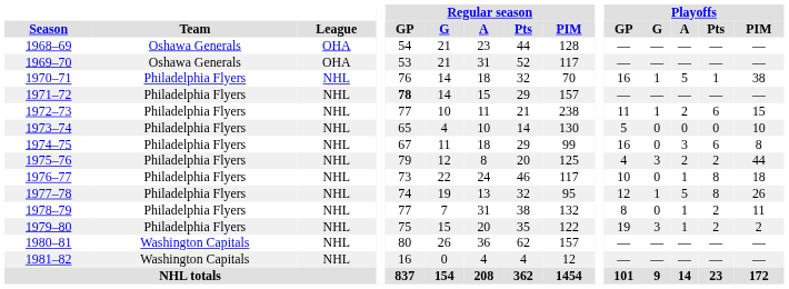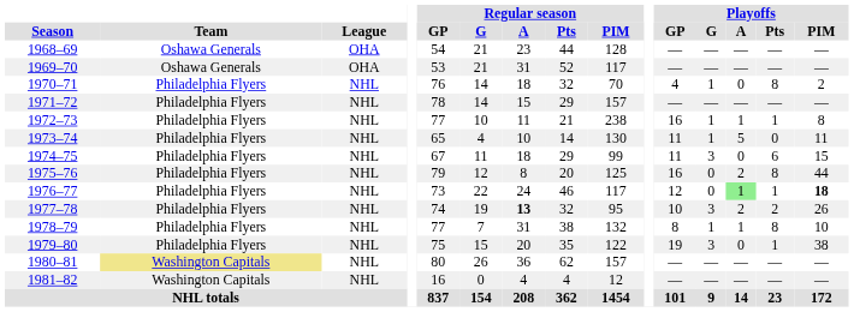1970–71 | Playoffs / GP: 16 -> 4
1970–71 | Playoffs / A: 5 -> 0
1970–71 | Playoffs / Pts: 1 -> 8
1970–71 | Playoffs / PIM: 38 -> 2
1971–72 | Regular season / GP: bold -> normal
1972–73 | Playoffs / GP: 11 -> 16
1972–73 | Playoffs / A: 2 -> 1
1972–73 | Playoffs / Pts: 6 -> 1
1972–73 | Playoffs / PIM: 15 -> 8
1973–74 | Playoffs / GP: 5 -> 11
1973–74 | Playoffs / G: 0 -> 1
1973–74 | Playoffs / A: 0 -> 5
1973–74 | Playoffs / PIM: 10 -> 11
1974–75 | Playoffs / GP: 16 -> 11
1974–75 | Playoffs / G: 0 -> 3
1974–75 | Playoffs / A: 3 -> 0
1974–75 | Playoffs / PIM: 8 -> 15
1975–76 | Playoffs / GP: 4 -> 16
1975–76 | Playoffs / G: 3 -> 0
1975–76 | Playoffs / Pts: 2 -> 8
1976–77 | Playoffs / GP: 10 -> 12
1976–77 | Playoffs / A: no background -> lightgreen background
1976–77 | Playoffs / Pts: 8 -> 1
1976–77 | Playoffs / PIM: normal -> bold
1977–78 | Regular season / A: normal -> bold
1977–78 | Playoffs / GP: 12 -> 10
1977–78 | Playoffs / G: 1 -> 3
1977–78 | Playoffs / A: 5 -> 2
1977–78 | Playoffs / Pts: 8 -> 2
1978–79 | Playoffs / G: 0 -> 1
1978–79 | Playoffs / Pts: 2 -> 8
1978–79 | Playoffs / PIM: 11 -> 10
1979–80 | Playoffs / A: 1 -> 0
1979–80 | Playoffs / Pts: 2 -> 1
1979–80 | Playoffs / PIM: 2 -> 38
1980–81 | Team: no background -> khaki background
